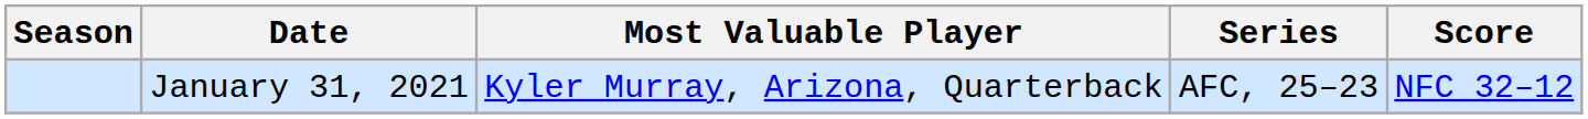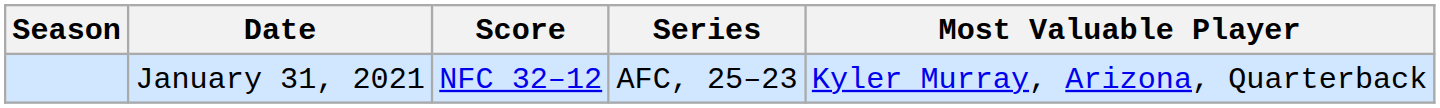columns swapped: Score <-> Most Valuable Player
